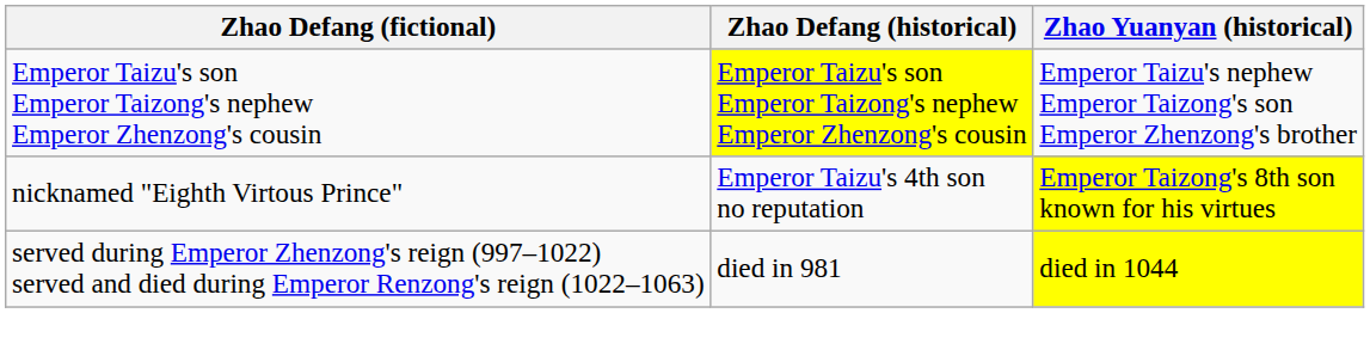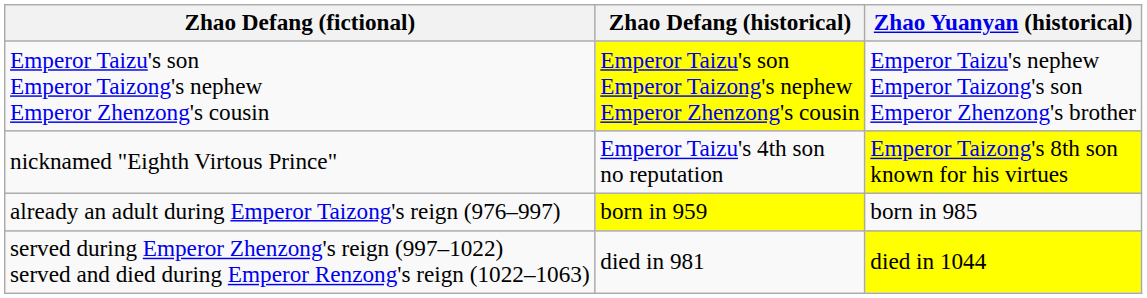+ row: already an adult during Emperor Taizong's reign (976–997) | born in 959 | born in 985
